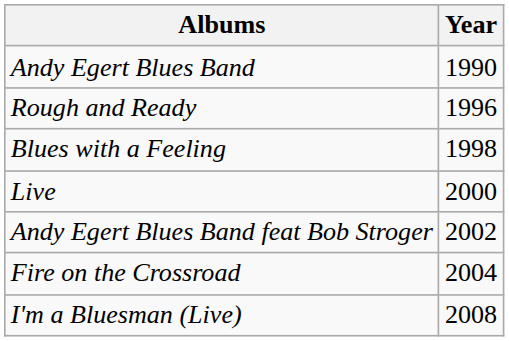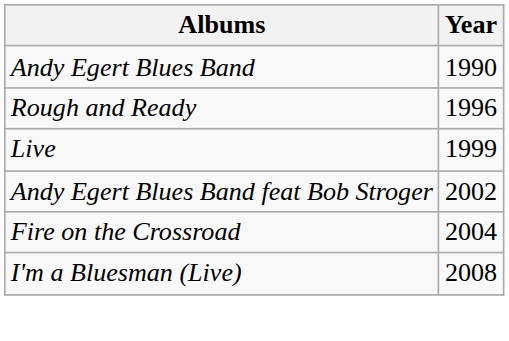- row: Blues with a Feeling | 1998
Live | Year: 2000 -> 1999
